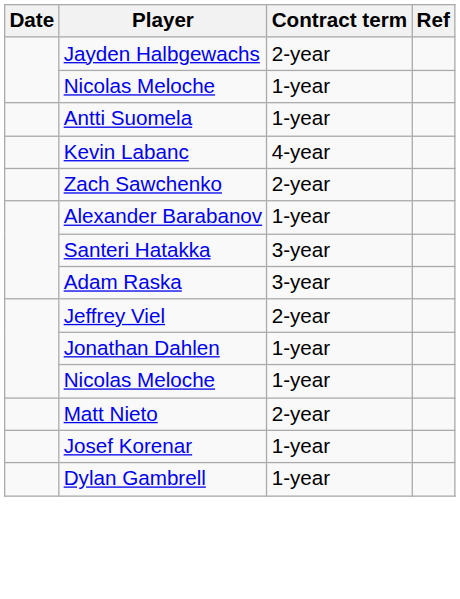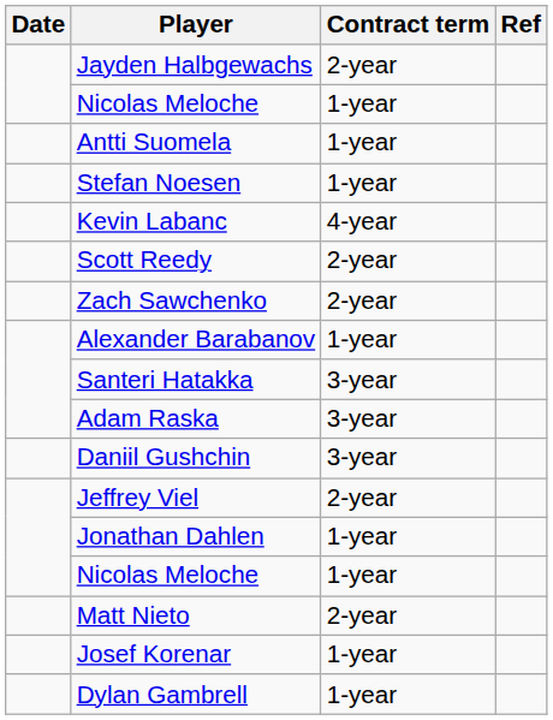+ row: Stefan Noesen | 1-year
+ row: Scott Reedy | 2-year
+ row: Daniil Gushchin | 3-year
